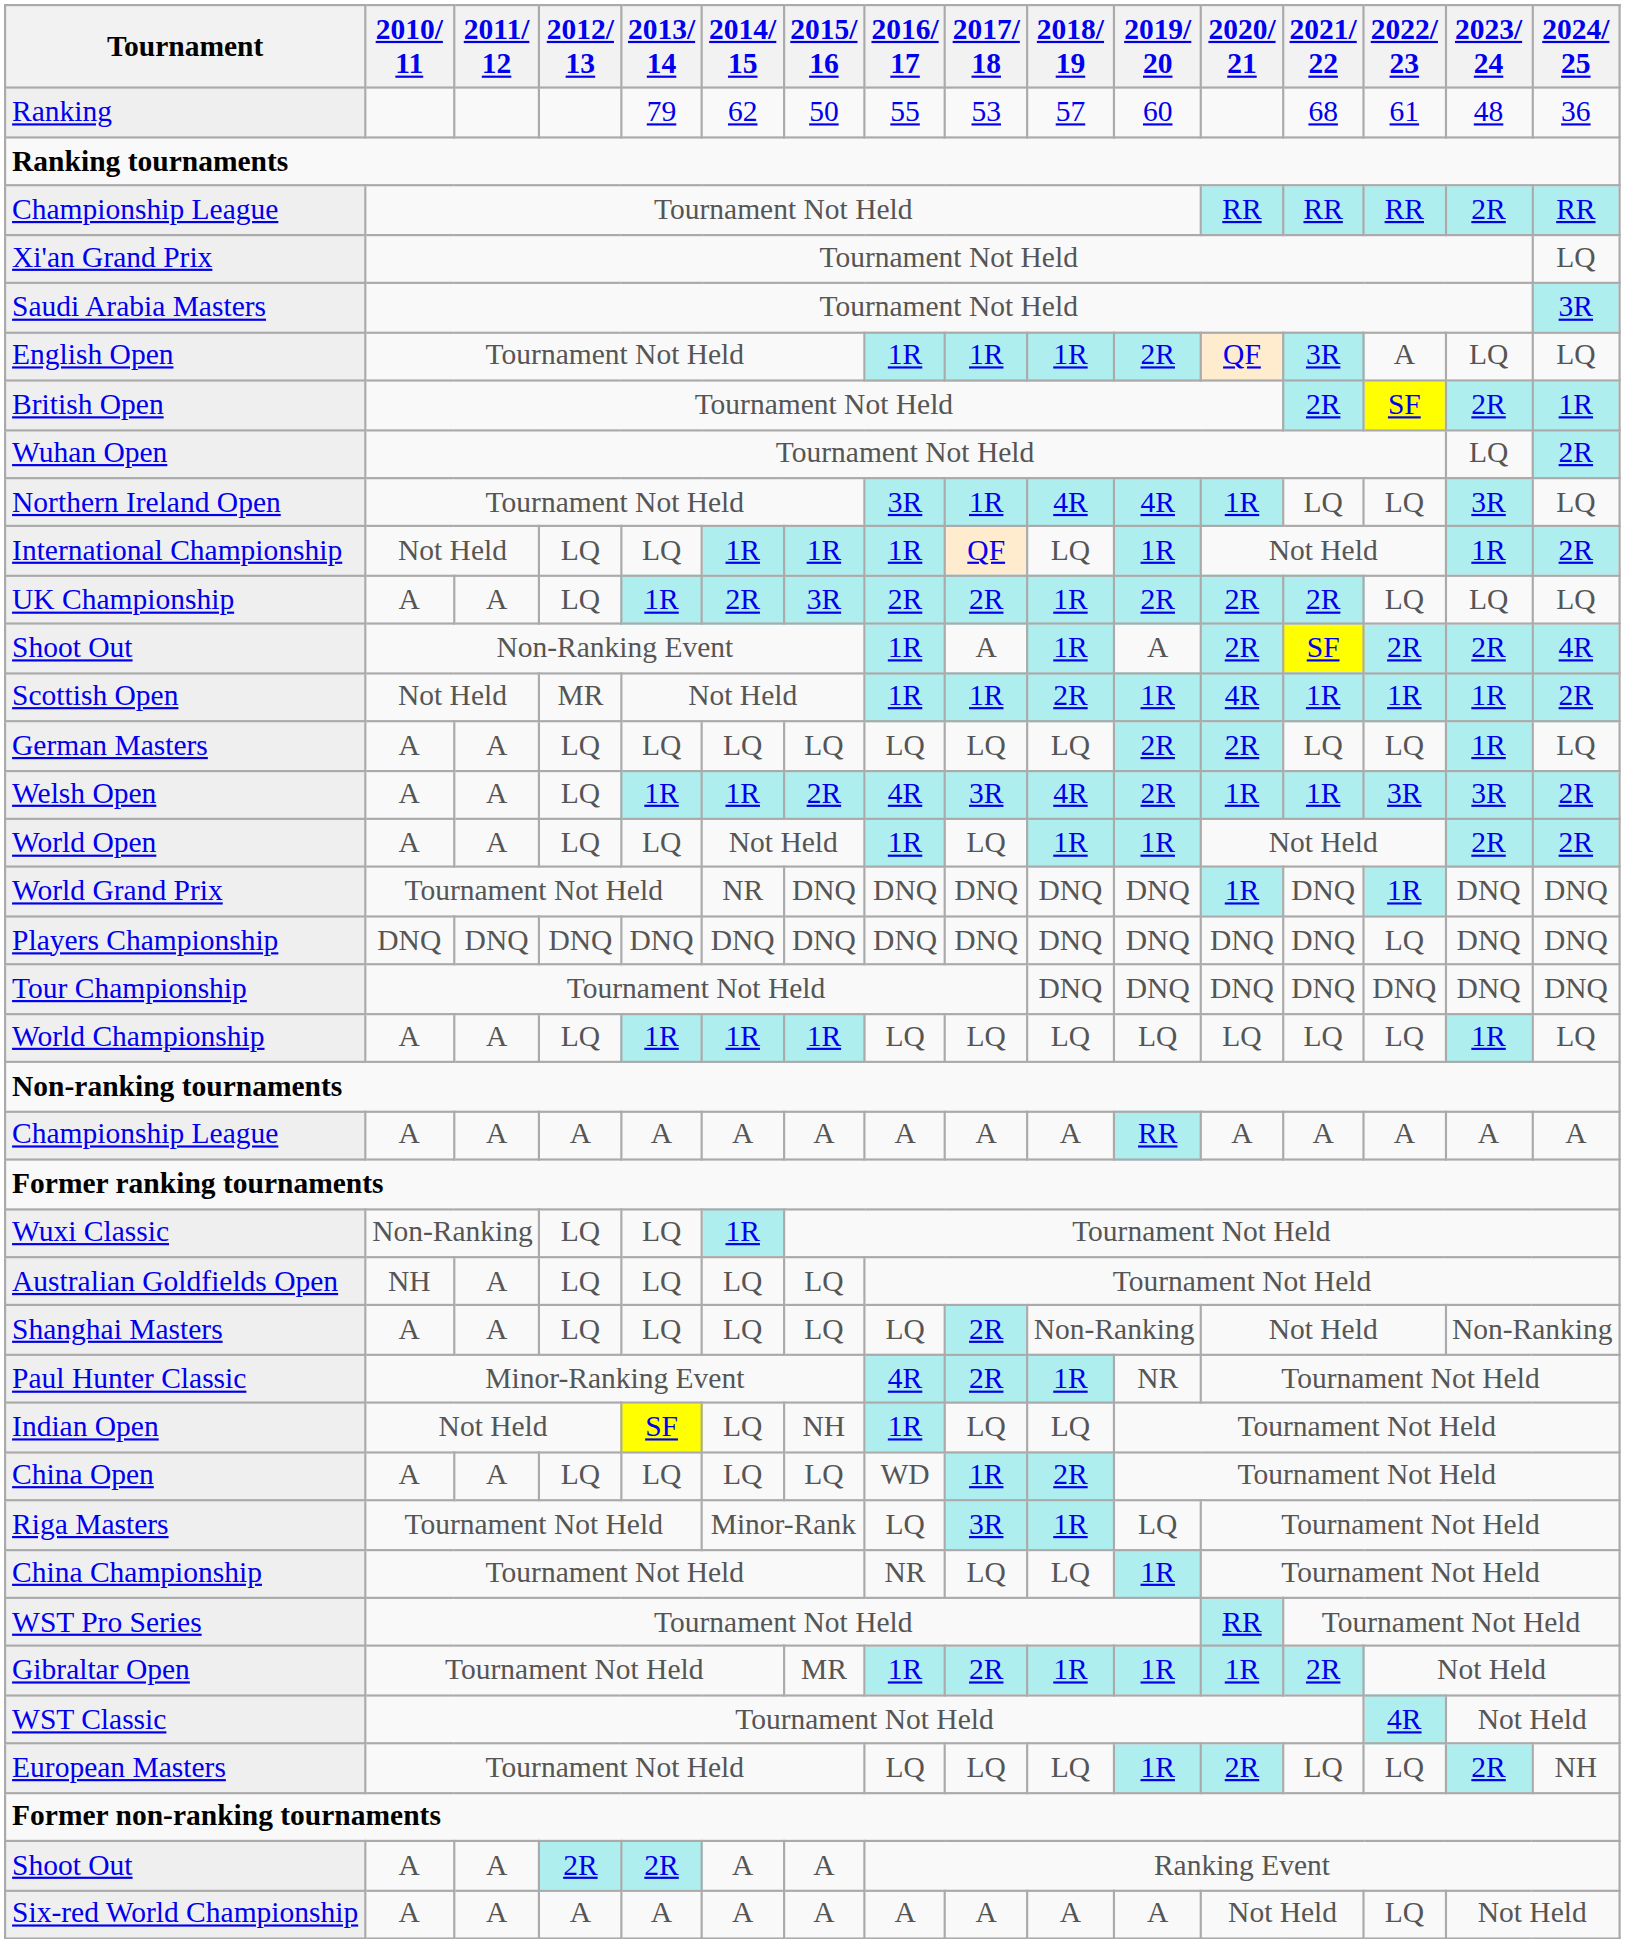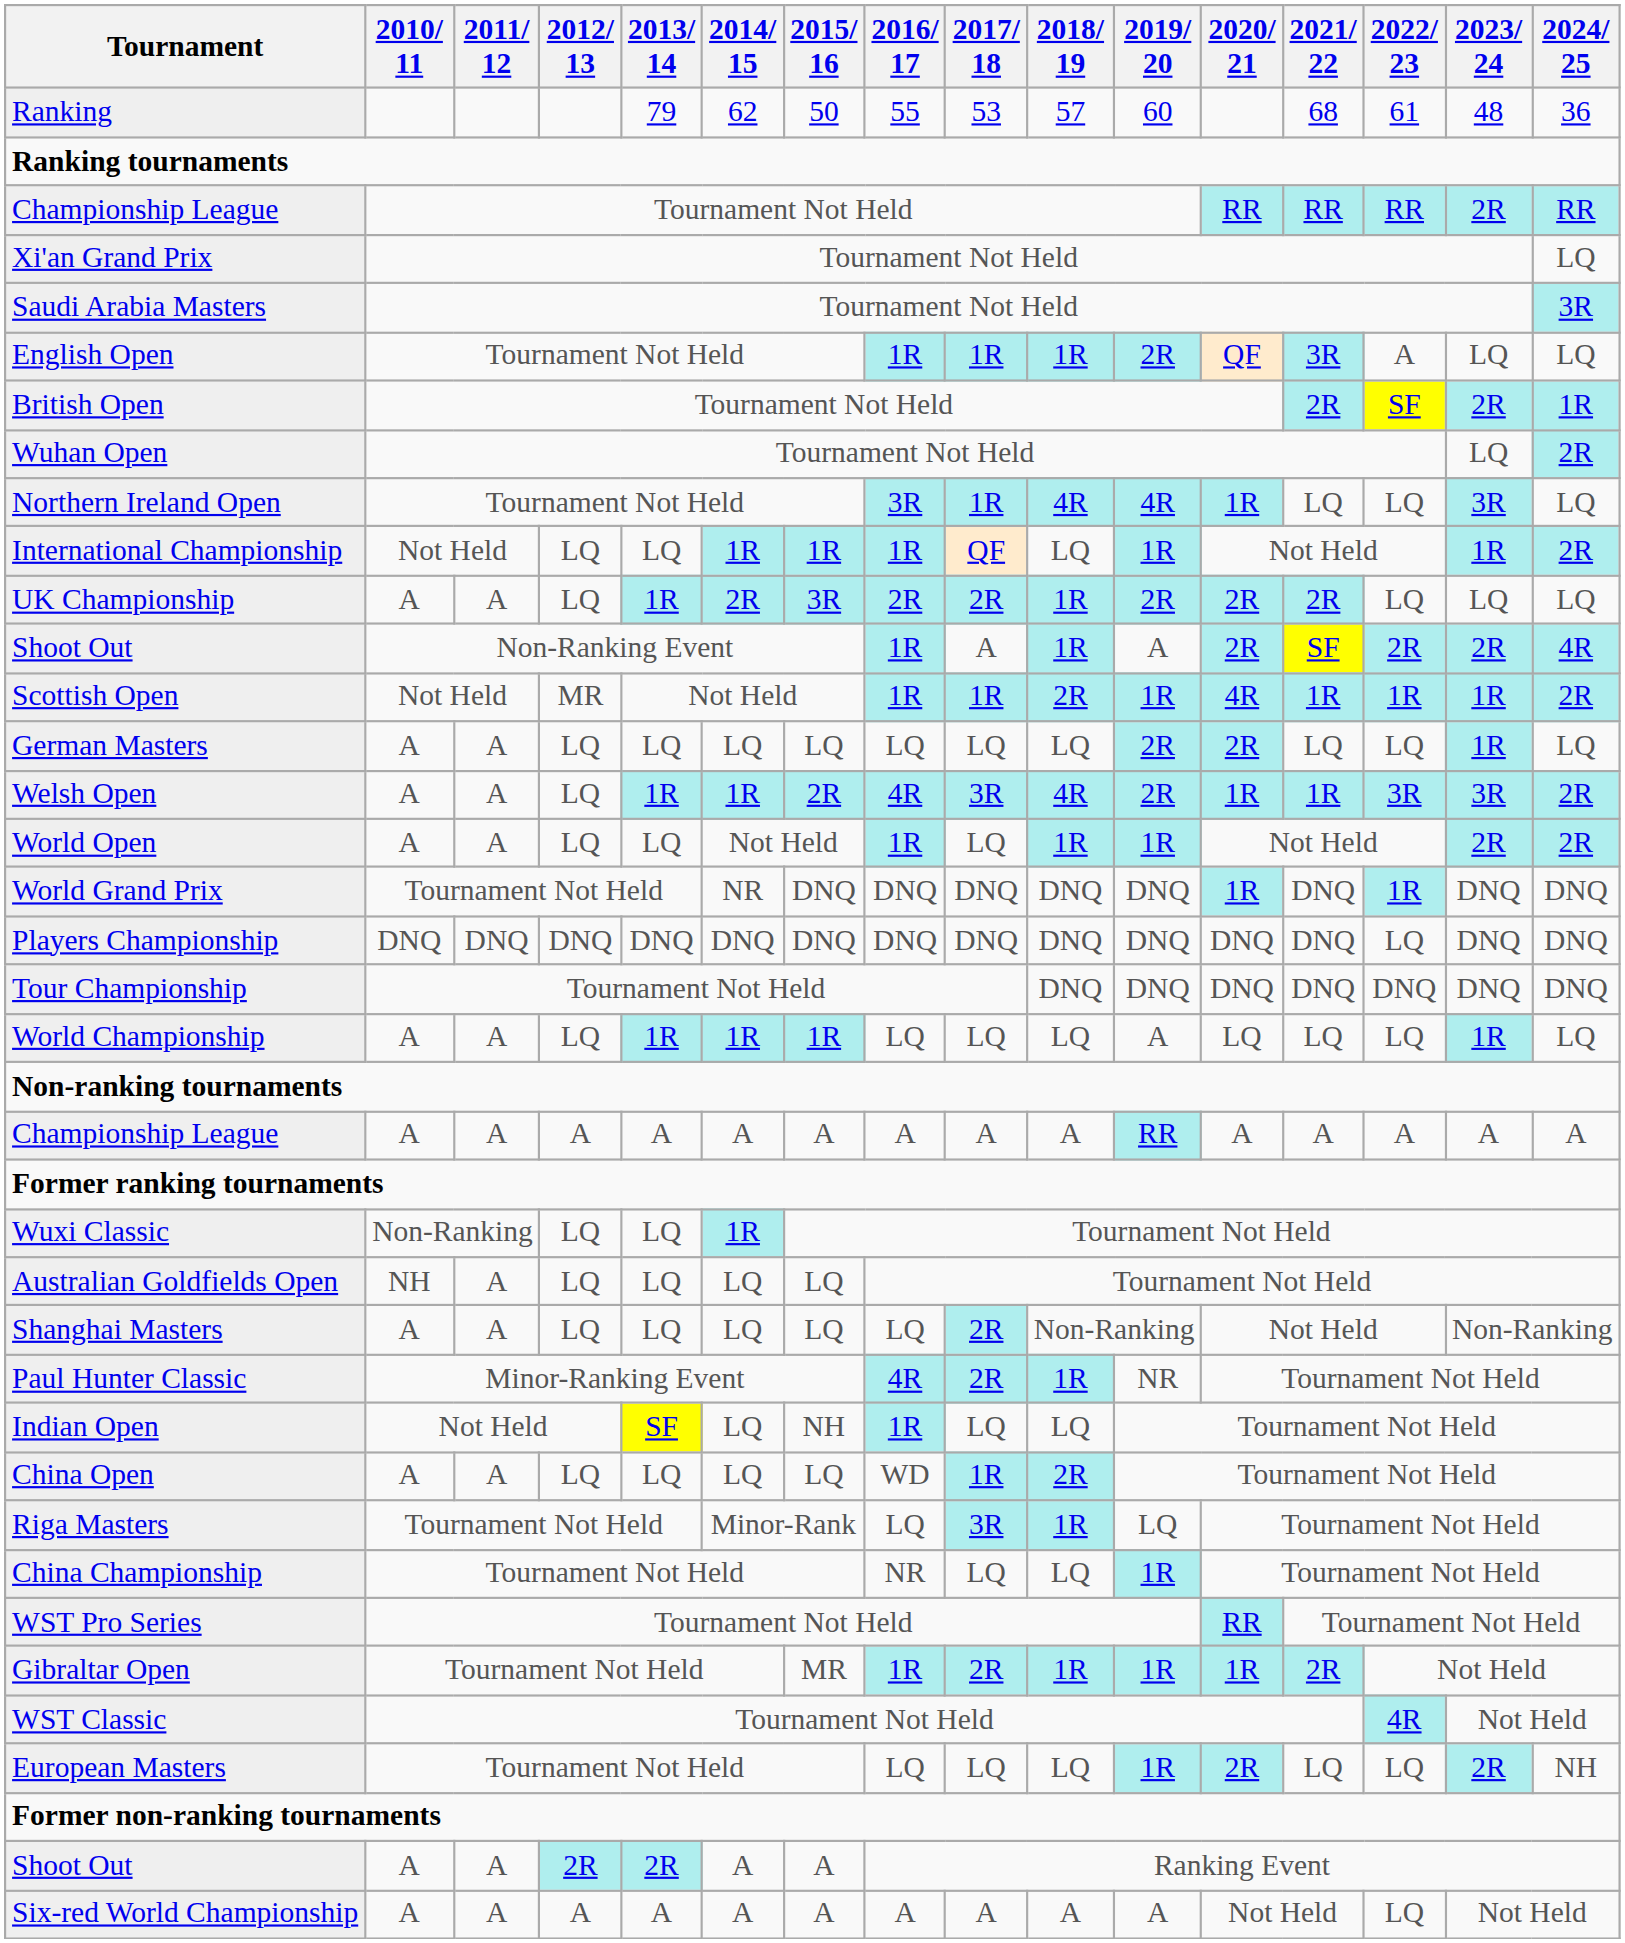World Championship | 2019/ 20: LQ -> A
